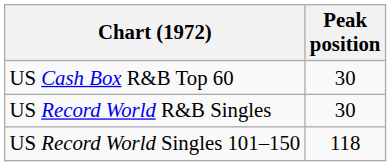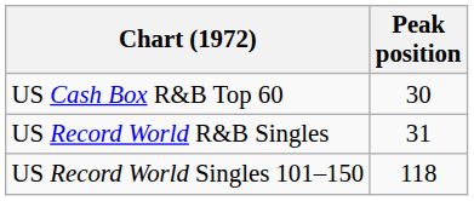US Record World R&B Singles | Peak position: 30 -> 31
